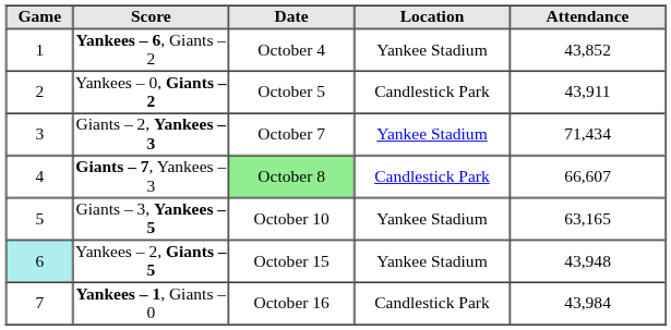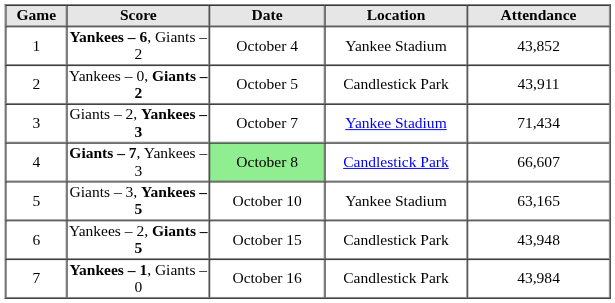Yankees – 2, Giants – 5 | Game: paleturquoise background -> no background
Yankees – 2, Giants – 5 | Location: Yankee Stadium -> Candlestick Park
